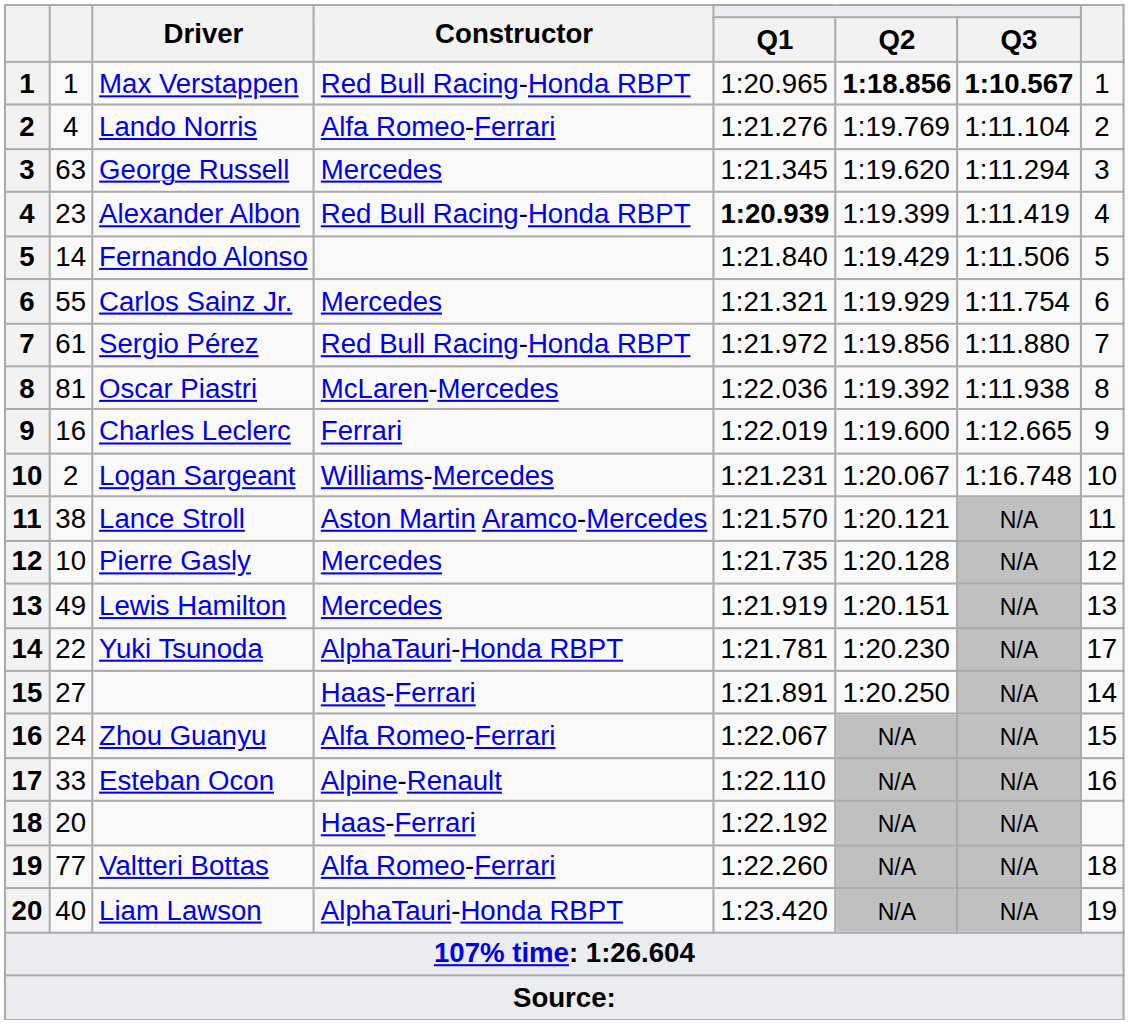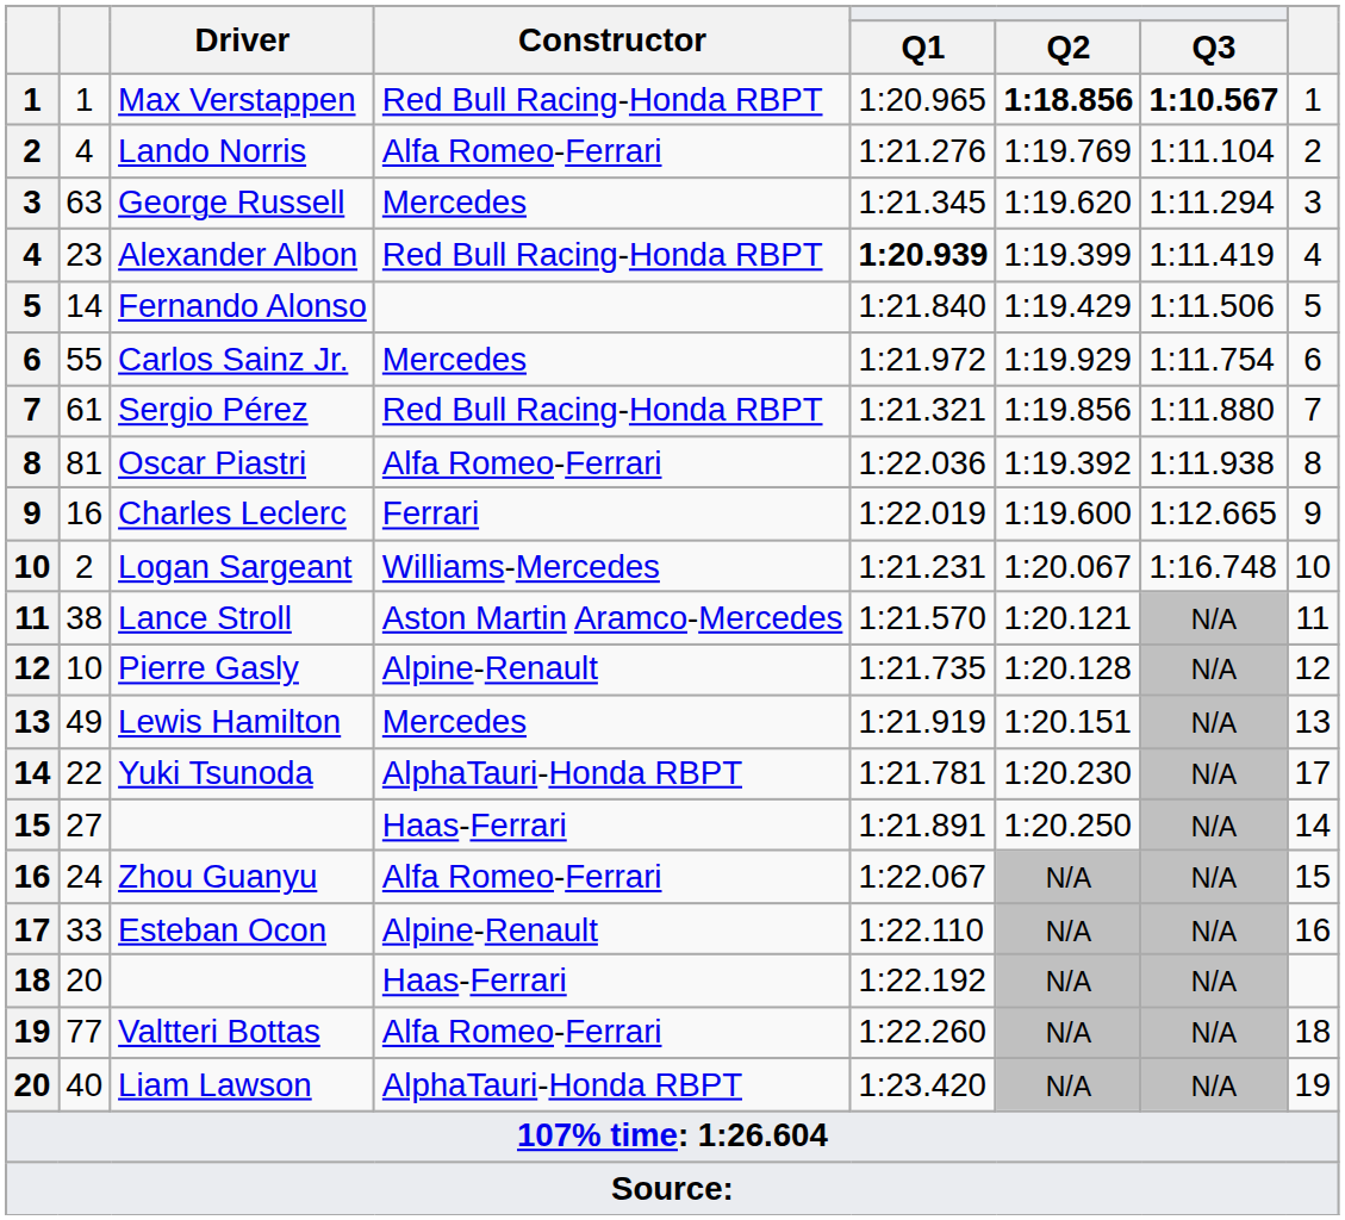Carlos Sainz Jr. | Q1: 1:21.321 -> 1:21.972
Sergio Pérez | Q1: 1:21.972 -> 1:21.321
Oscar Piastri | Constructor: McLaren-Mercedes -> Alfa Romeo-Ferrari
Pierre Gasly | Constructor: Mercedes -> Alpine-Renault
